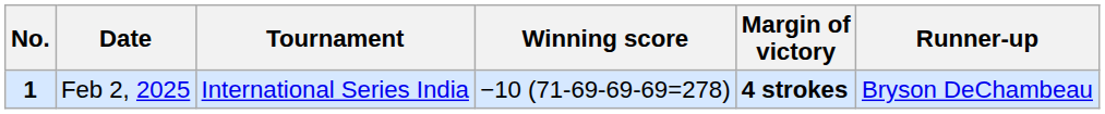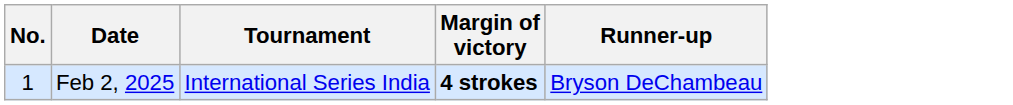- column: Winning score | −10 (71-69-69-69=278)
Feb 2, 2025 | No.: bold -> normal
